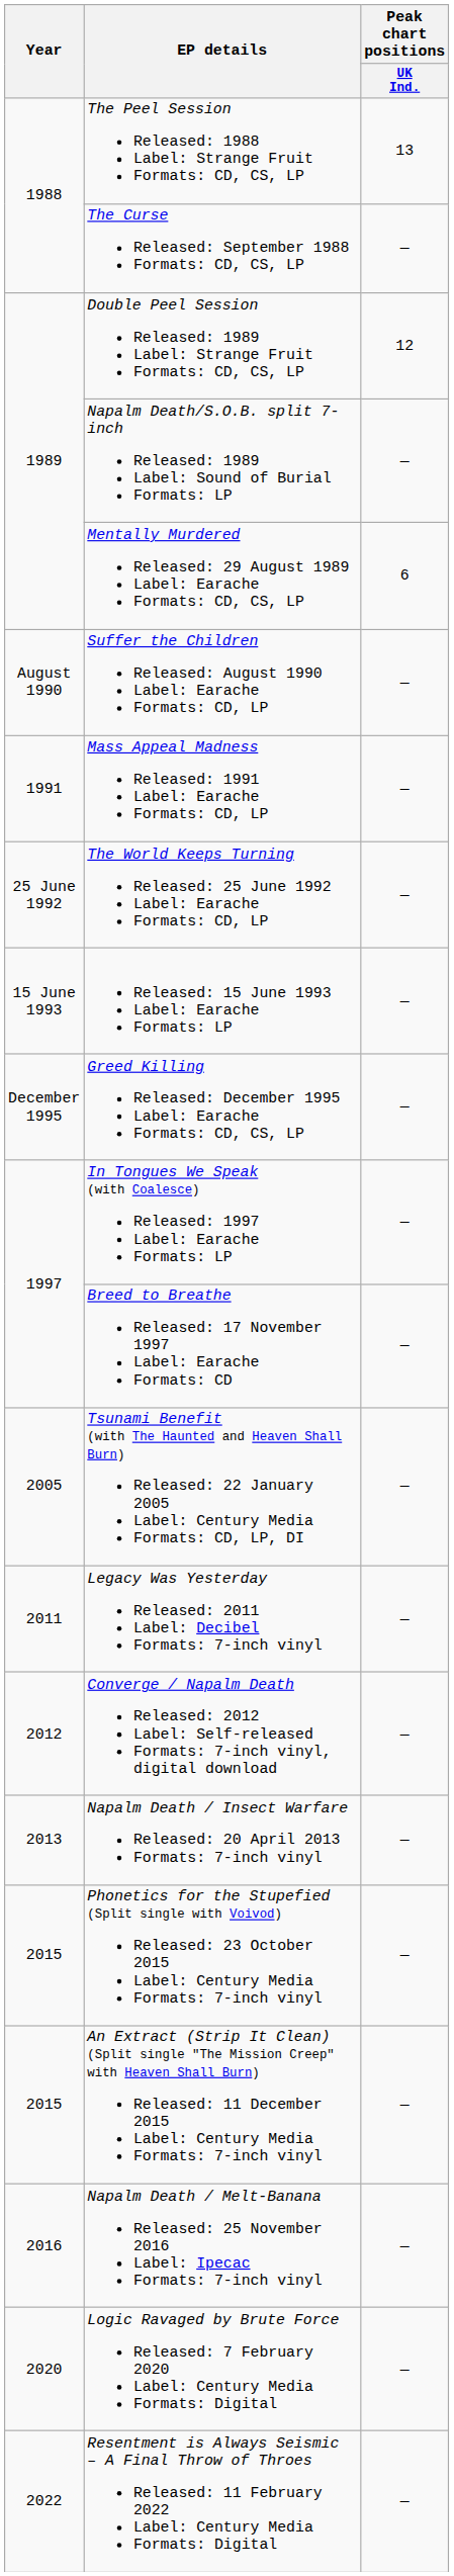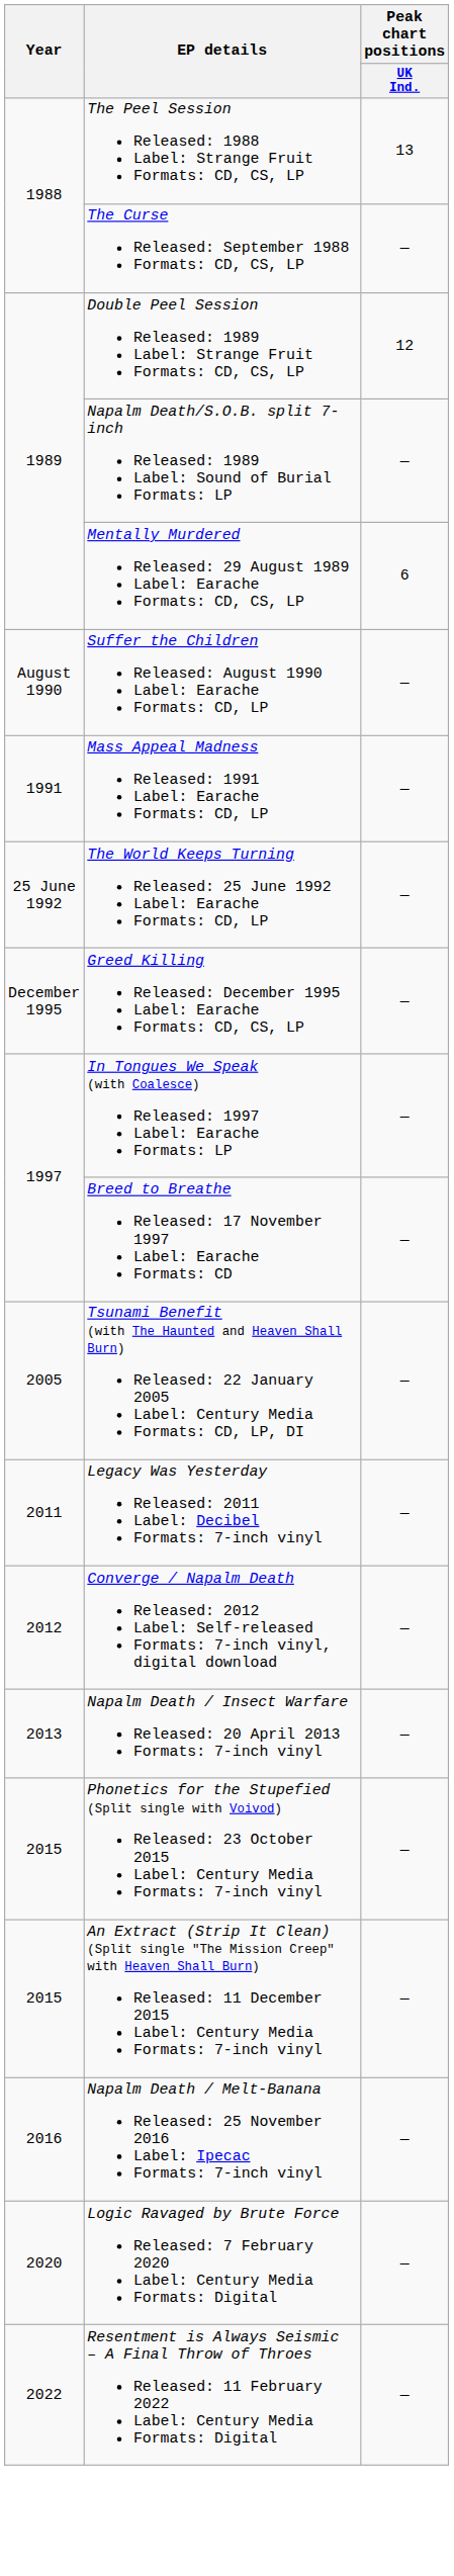- row: 15 June 1993 | Released: 15 June 1993 Label: Earache Formats: LP | —
